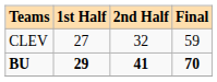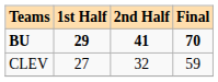rows swapped: BU <-> CLEV
